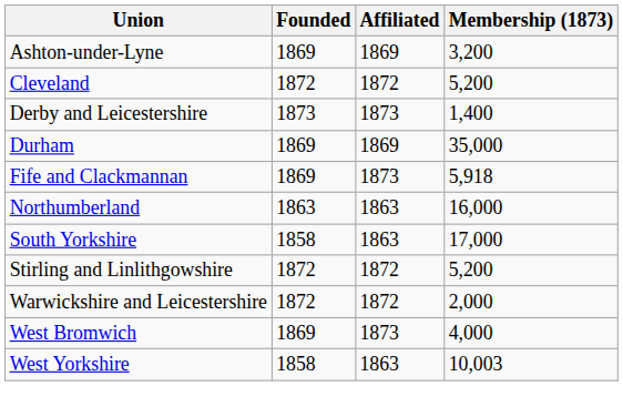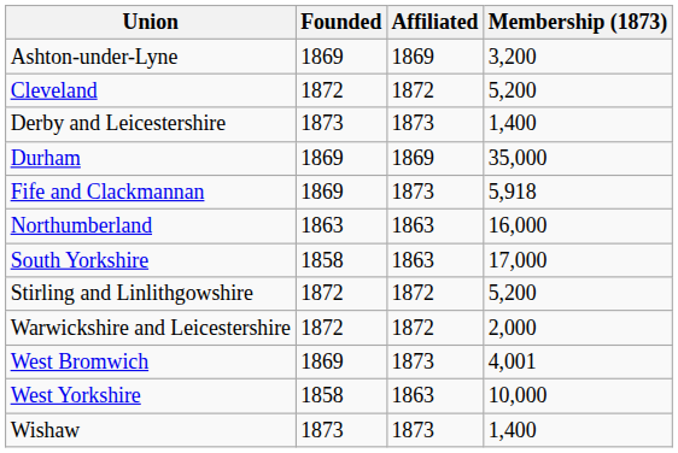West Bromwich | Membership (1873): 4,000 -> 4,001
West Yorkshire | Membership (1873): 10,003 -> 10,000
+ row: Wishaw | 1873 | 1873 | 1,400
